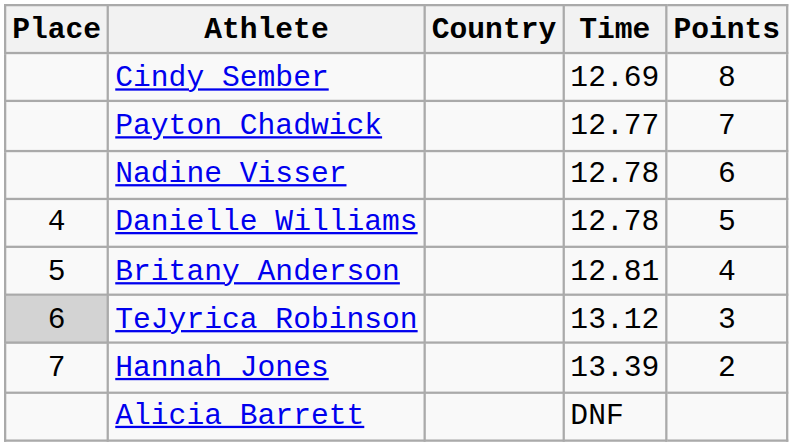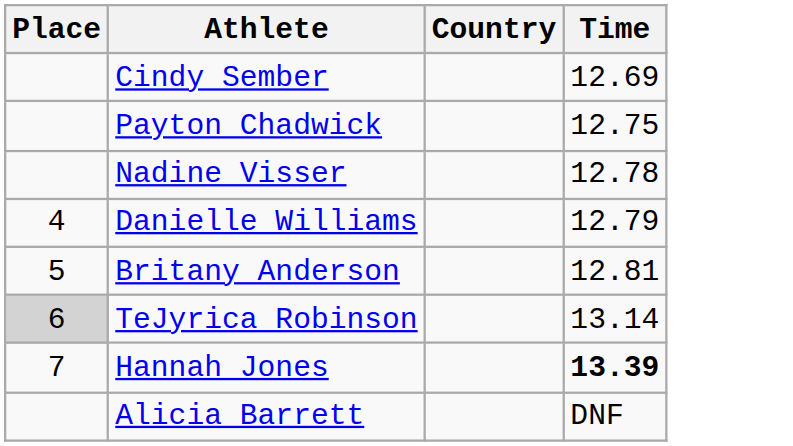- column: Points | 8 | 7 | 6 | 5 | 4 | 3 | 2
Payton Chadwick | Time: 12.77 -> 12.75
Danielle Williams | Time: 12.78 -> 12.79
TeJyrica Robinson | Time: 13.12 -> 13.14
Hannah Jones | Time: normal -> bold
